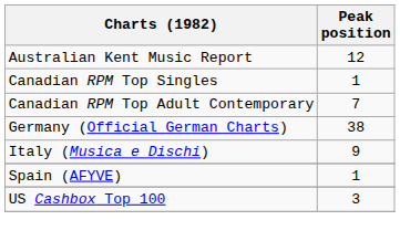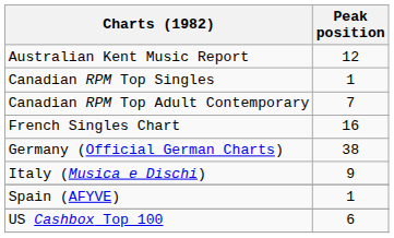+ row: French Singles Chart | 16
US Cashbox Top 100 | Peak position: 3 -> 6
